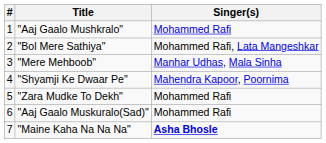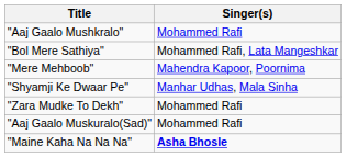- column: # | 1 | 2 | 3 | 4 | 5 | 6 | 7
"Mere Mehboob" | Singer(s): Manhar Udhas, Mala Sinha -> Mahendra Kapoor, Poornima
"Shyamji Ke Dwaar Pe" | Singer(s): Mahendra Kapoor, Poornima -> Manhar Udhas, Mala Sinha
